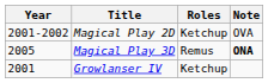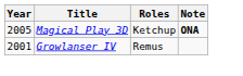- row: 2001-2002 | Magical Play 2D | Ketchup | OVA
Magical Play 3D | Roles: Remus -> Ketchup
Growlanser IV | Roles: Ketchup -> Remus
